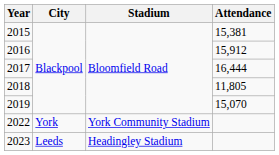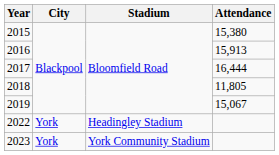2015 | Attendance: 15,381 -> 15,380
2016 | Attendance: 15,912 -> 15,913
2019 | Attendance: 15,070 -> 15,067
2022 | Stadium: York Community Stadium -> Headingley Stadium
2023 | City: Leeds -> York
2023 | Stadium: Headingley Stadium -> York Community Stadium
